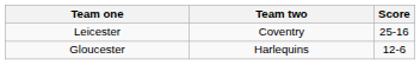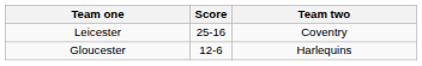columns swapped: Team two <-> Score
